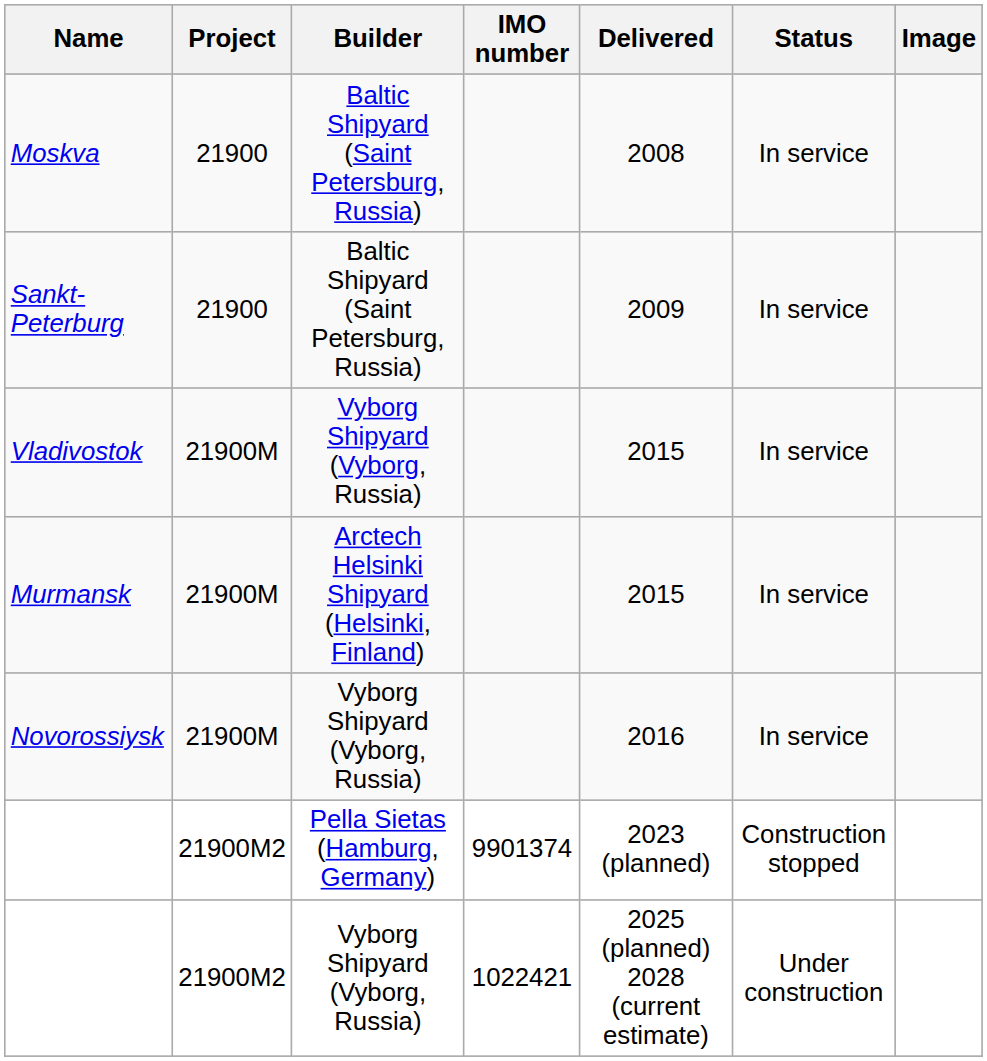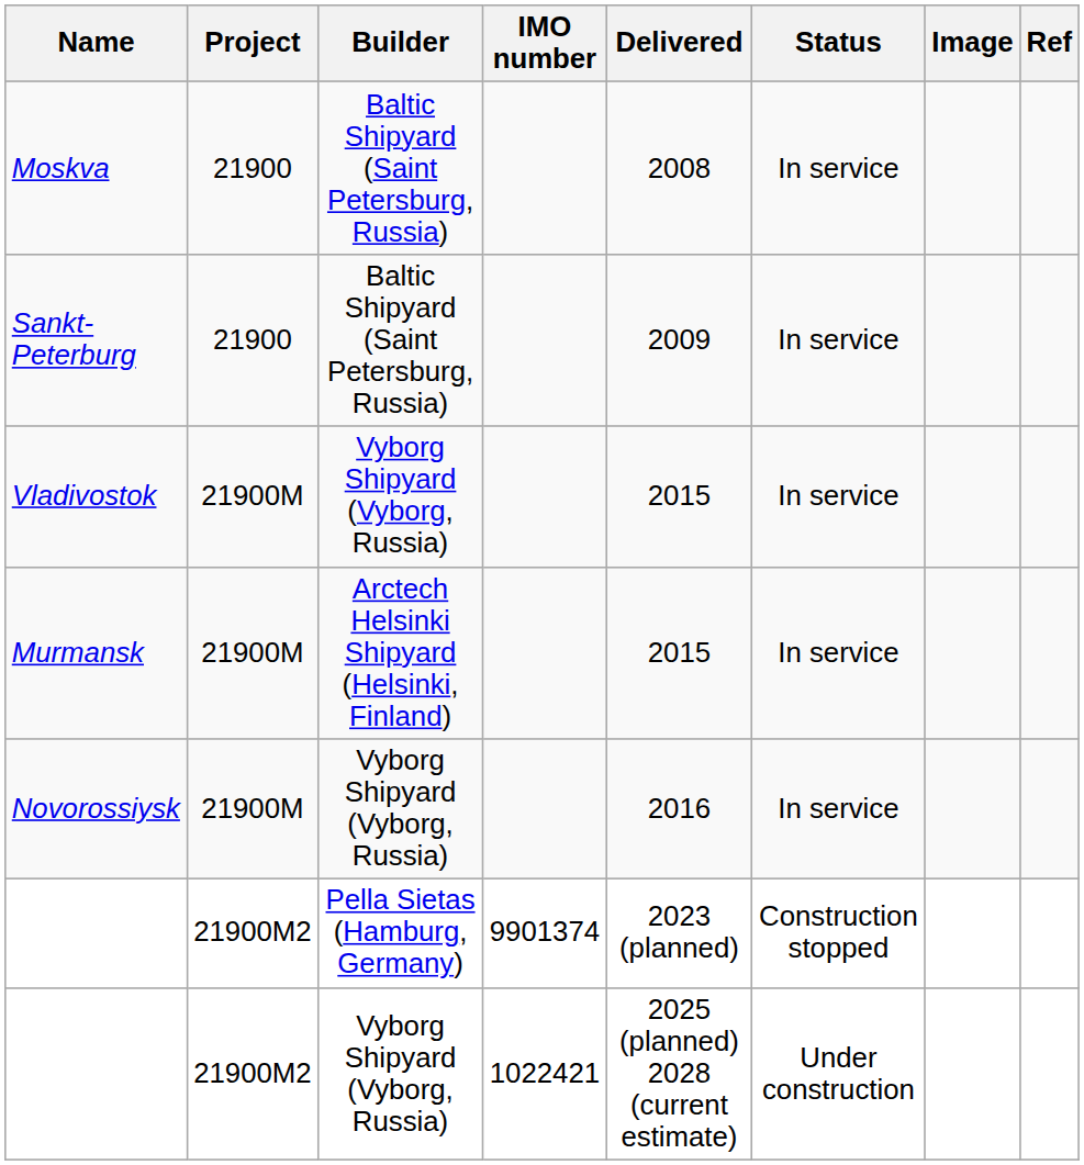+ column: Ref
